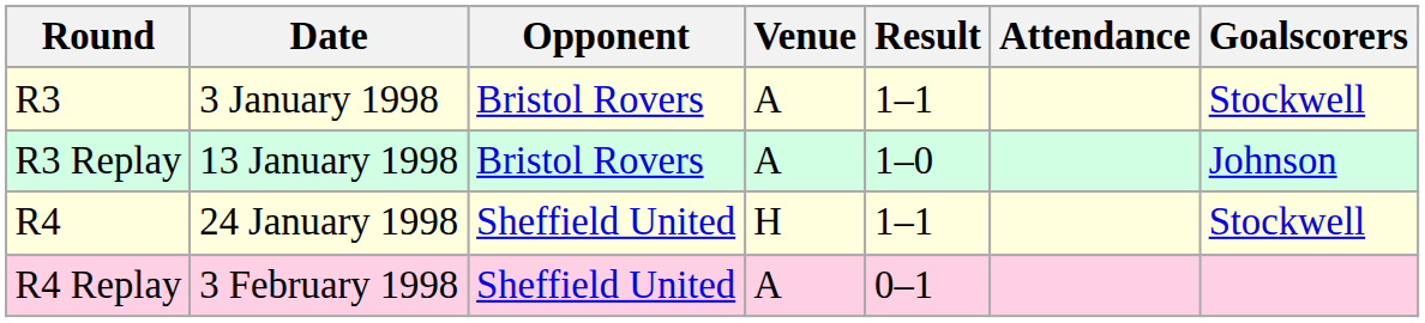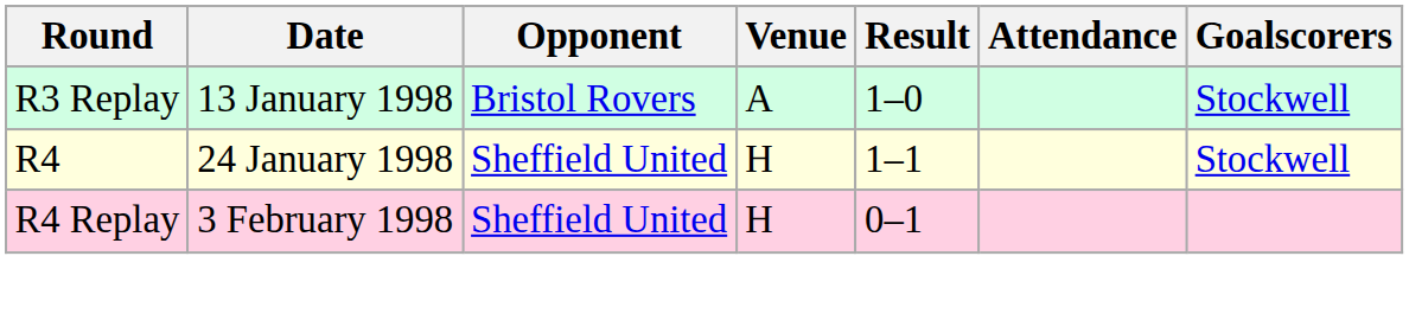- row: R3 | 3 January 1998 | Bristol Rovers | A | 1–1 | Stockwell
R3 Replay | Goalscorers: Johnson -> Stockwell
R4 Replay | Venue: A -> H
